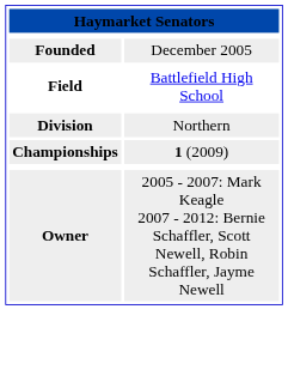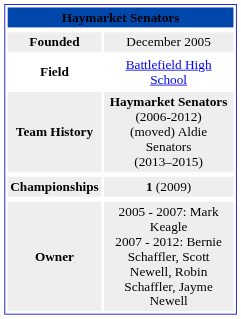+ row: Team History | Haymarket Senators (2006-2012) (moved) Aldie Senators (2013–2015)
- row: Division | Northern
